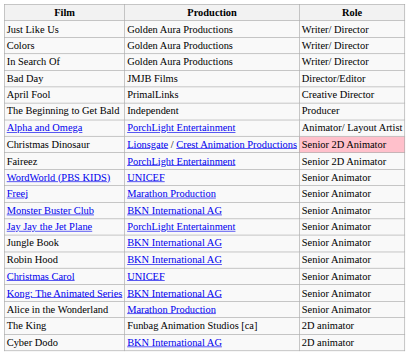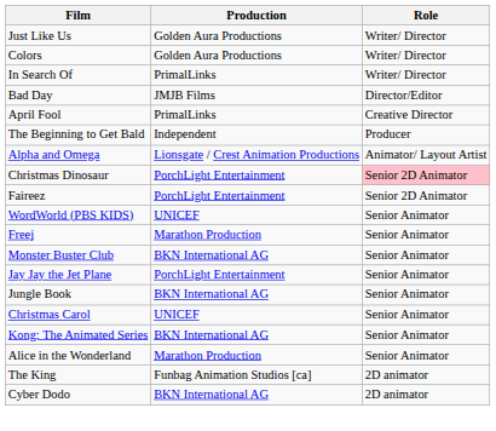In Search Of | Production: Golden Aura Productions -> PrimalLinks
Alpha and Omega | Production: PorchLight Entertainment -> Lionsgate / Crest Animation Productions
Christmas Dinosaur | Production: Lionsgate / Crest Animation Productions -> PorchLight Entertainment
- row: Robin Hood | BKN International AG | Senior Animator
